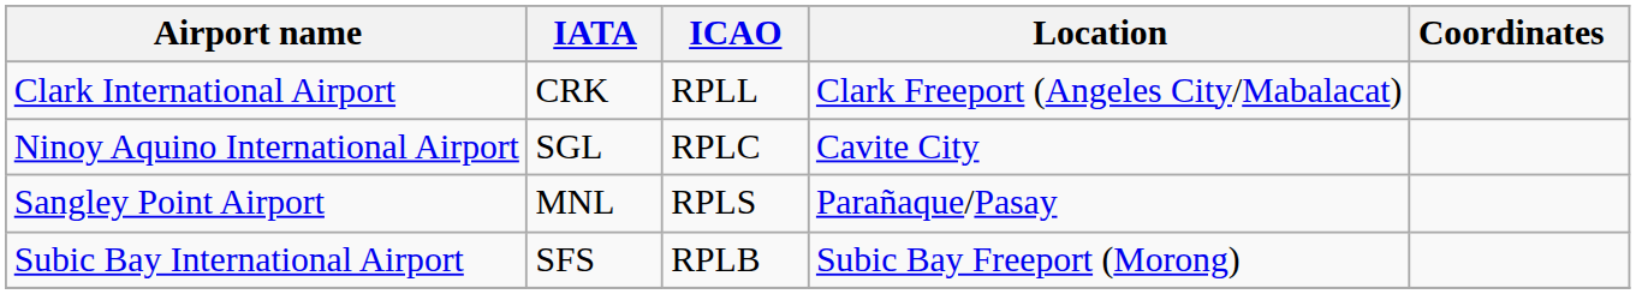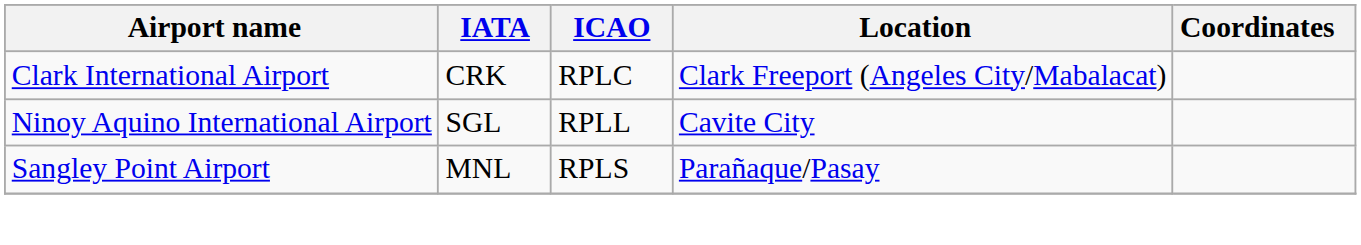Clark International Airport | ICAO: RPLL -> RPLC
Ninoy Aquino International Airport | ICAO: RPLC -> RPLL
- row: Subic Bay International Airport | SFS | RPLB | Subic Bay Freeport (Morong)
